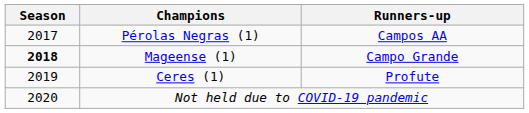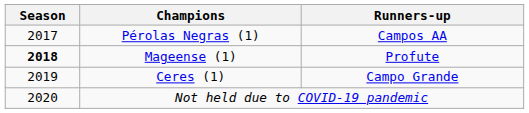Mageense (1) | Runners-up: Campo Grande -> Profute
Ceres (1) | Runners-up: Profute -> Campo Grande
